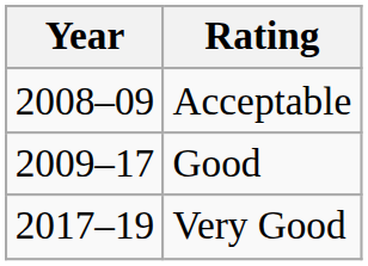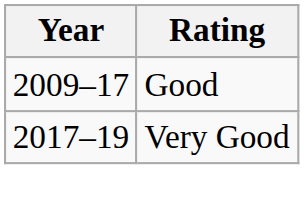- row: 2008–09 | Acceptable
